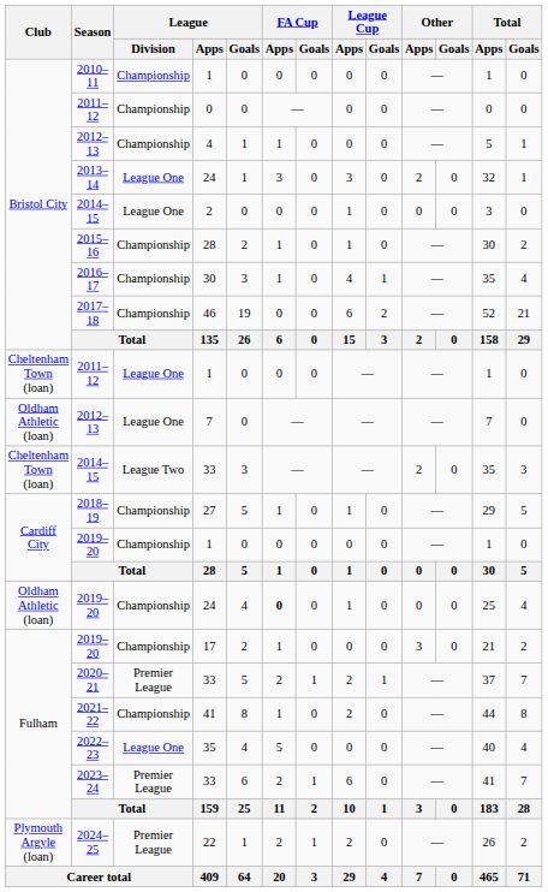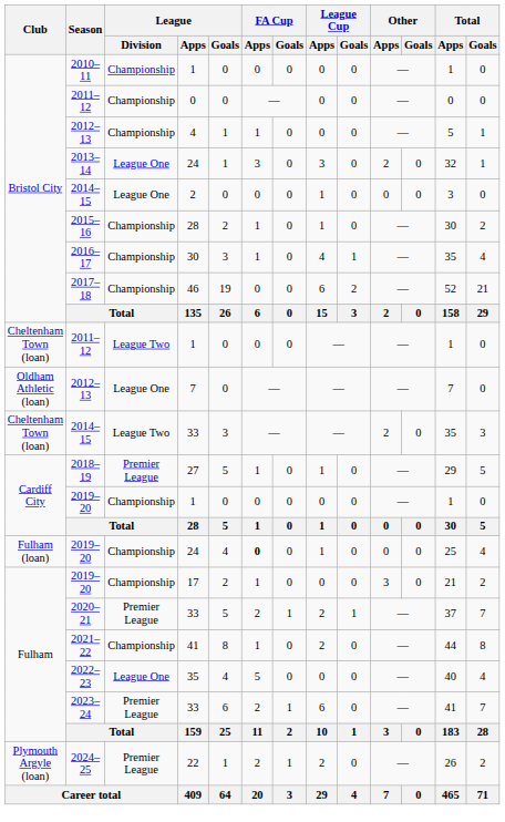2011–12 / 1 | League / Division: League One -> League Two
2018–19 | League / Division: Championship -> Premier League
2019–20 / 24 | Club: Oldham Athletic (loan) -> Fulham (loan)
